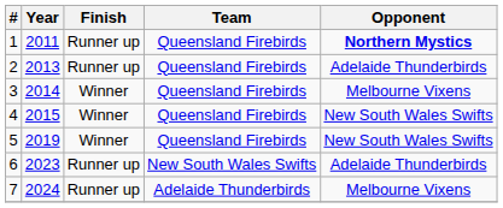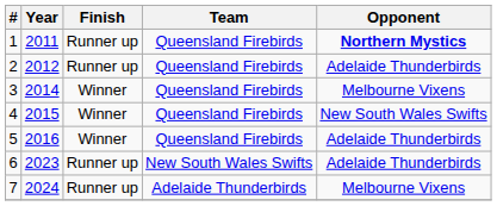2 | Year: 2013 -> 2012
5 | Year: 2019 -> 2016
5 | Opponent: New South Wales Swifts -> Adelaide Thunderbirds
